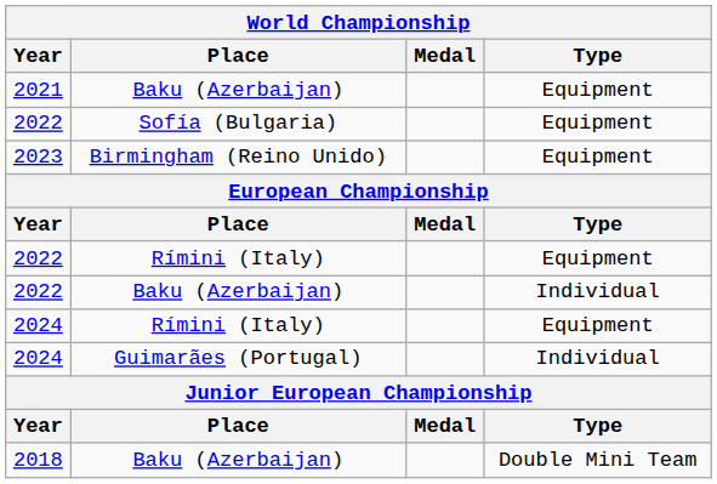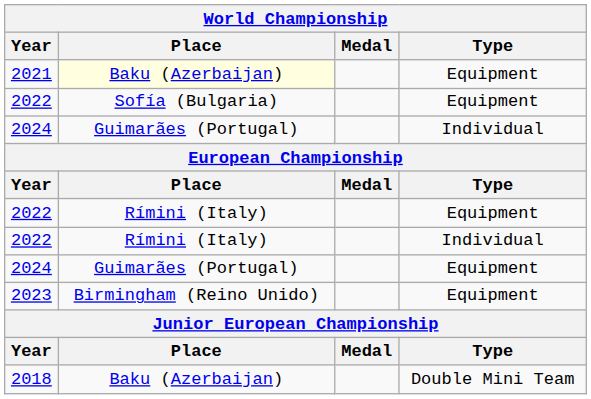2021 | Place: no background -> lightyellow background
rows swapped: 2023 <-> 2024 / Individual
2022 / Individual | Place: Baku (Azerbaijan) -> Rímini (Italy)
2024 / Equipment | Place: Rímini (Italy) -> Guimarães (Portugal)
